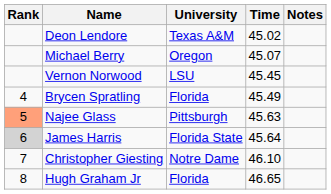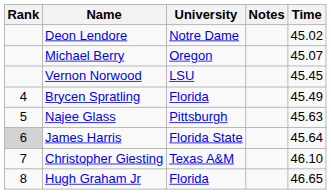columns swapped: Time <-> Notes
Deon Lendore | University: Texas A&M -> Notre Dame
Najee Glass | Rank: lightsalmon background -> no background
Christopher Giesting | University: Notre Dame -> Texas A&M
